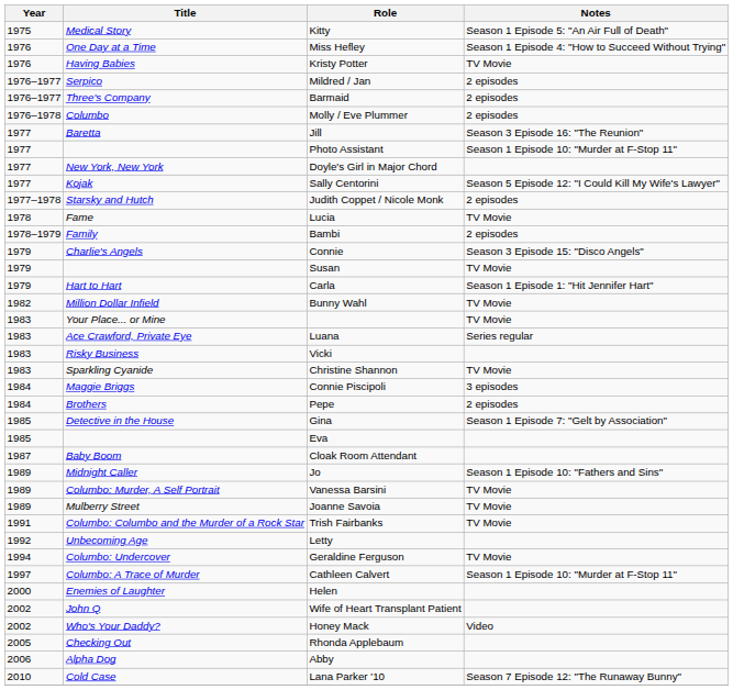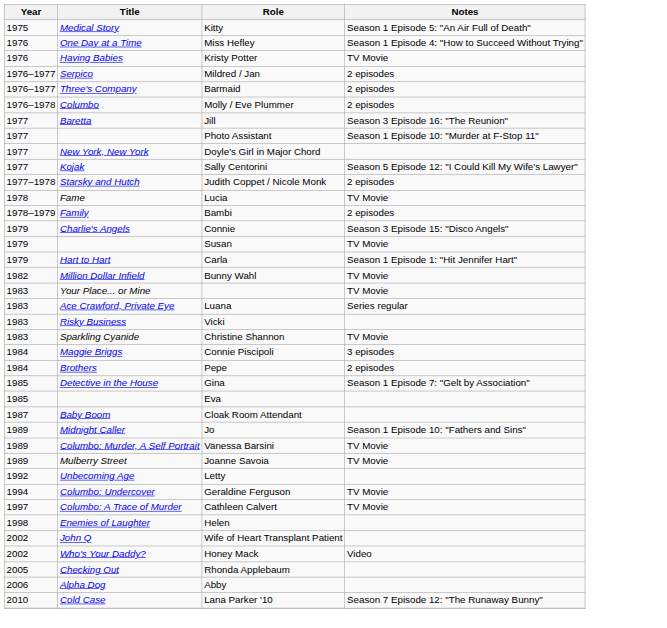- row: 1991 | Columbo: Columbo and the Murder of a Rock Star | Trish Fairbanks | TV Movie
Cathleen Calvert | Notes: Season 1 Episode 10: "Murder at F-Stop 11" -> TV Movie
Helen | Year: 2000 -> 1998
